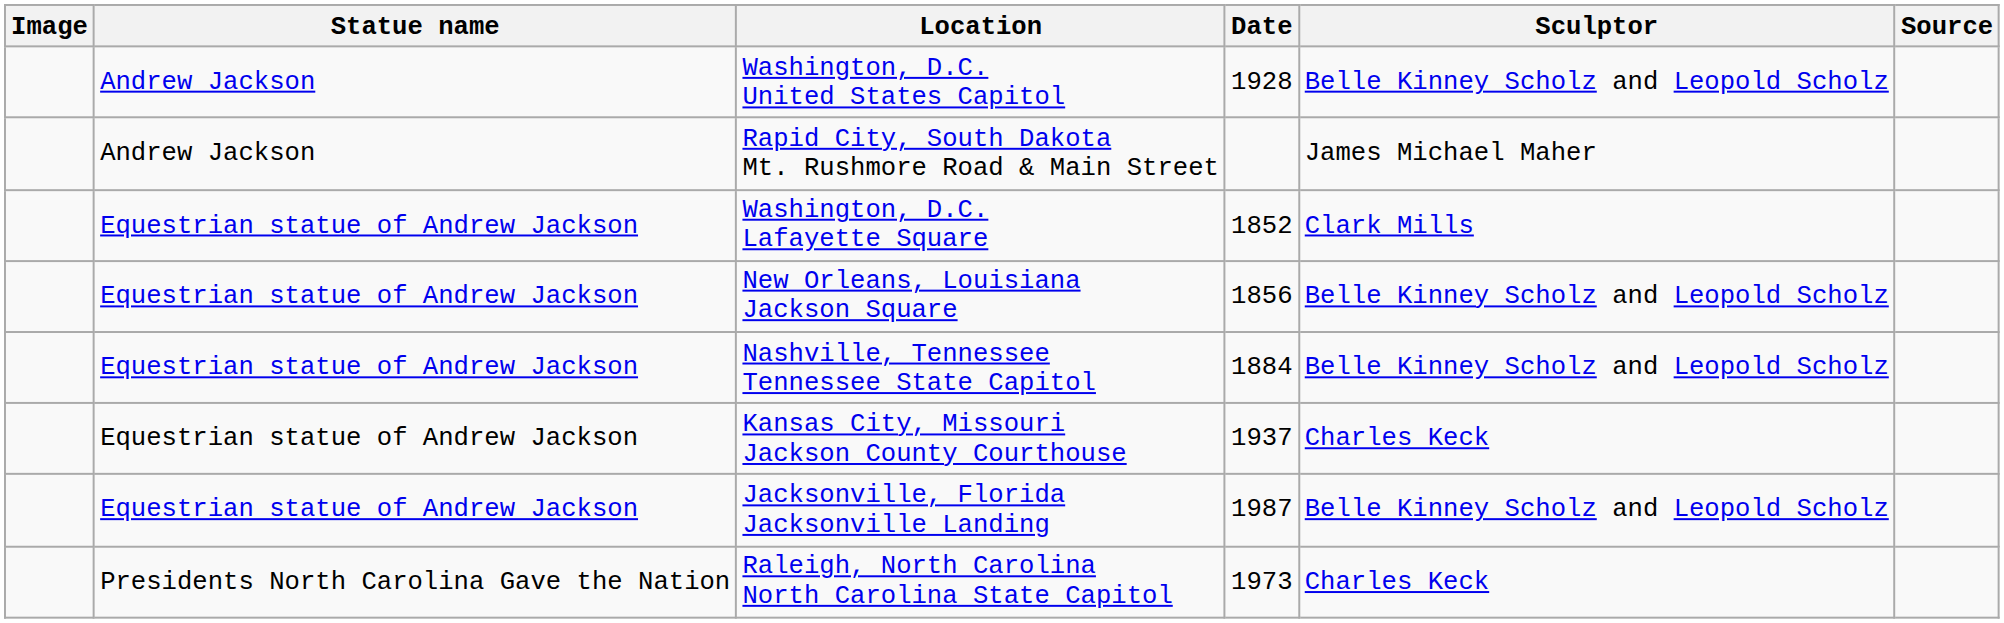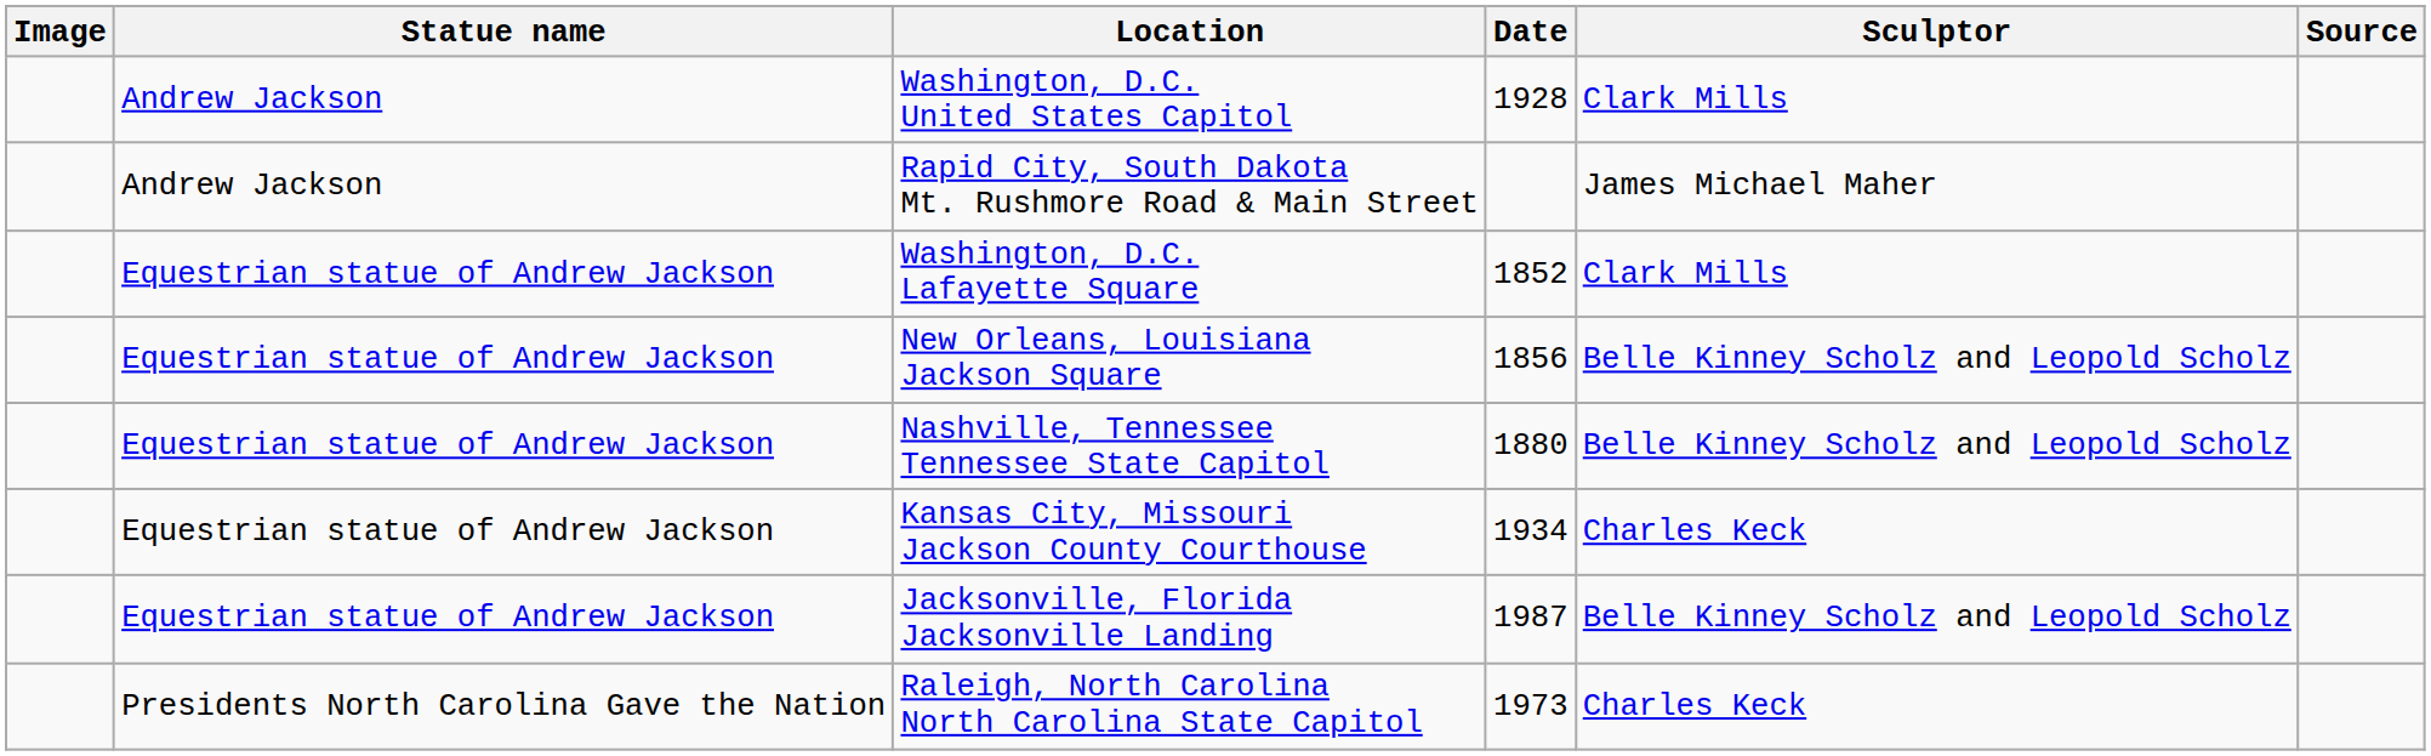Washington, D.C. United States Capitol | Sculptor: Belle Kinney Scholz and Leopold Scholz -> Clark Mills
Nashville, Tennessee Tennessee State Capitol | Date: 1884 -> 1880
Kansas City, Missouri Jackson County Courthouse | Date: 1937 -> 1934
